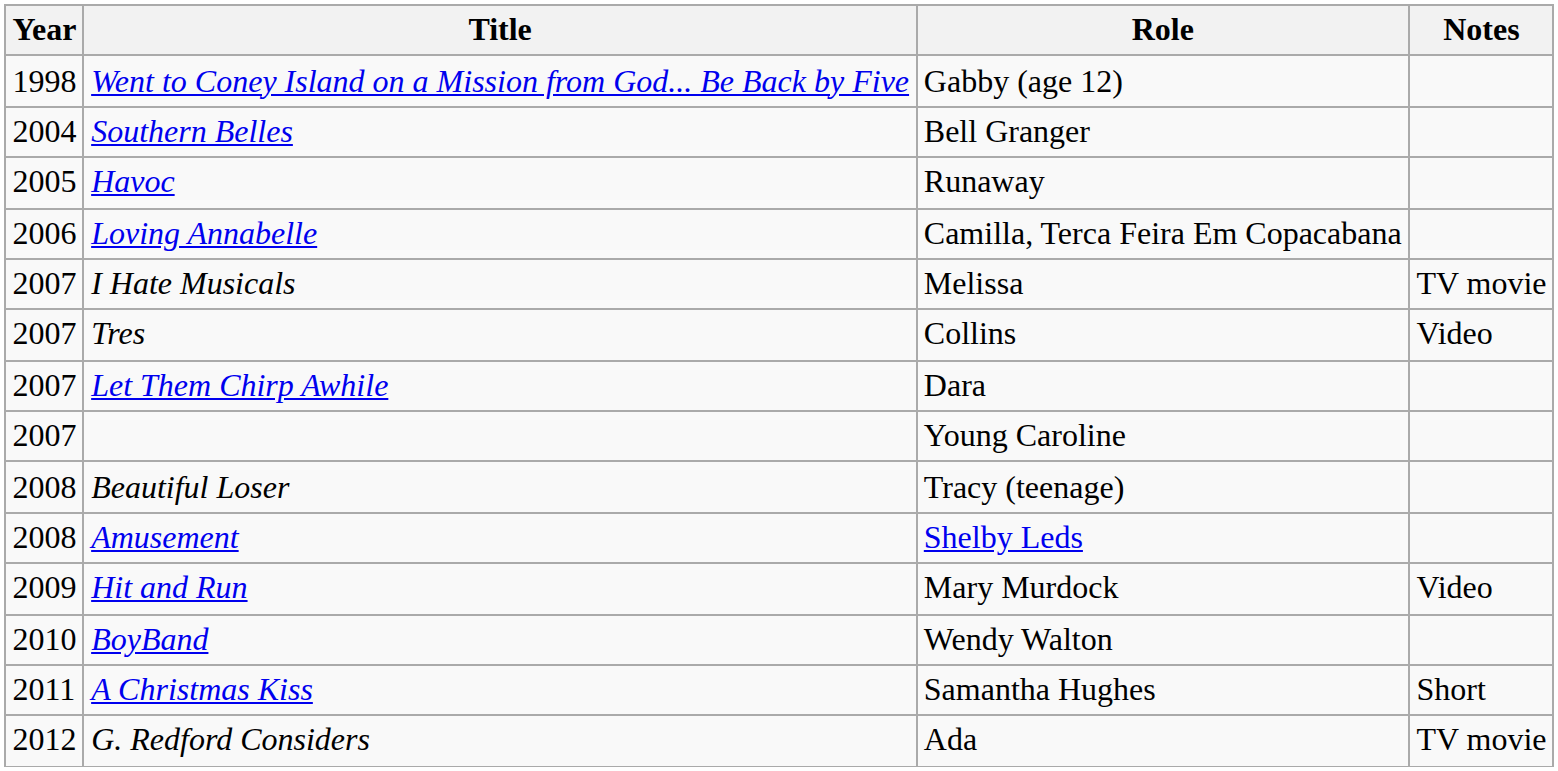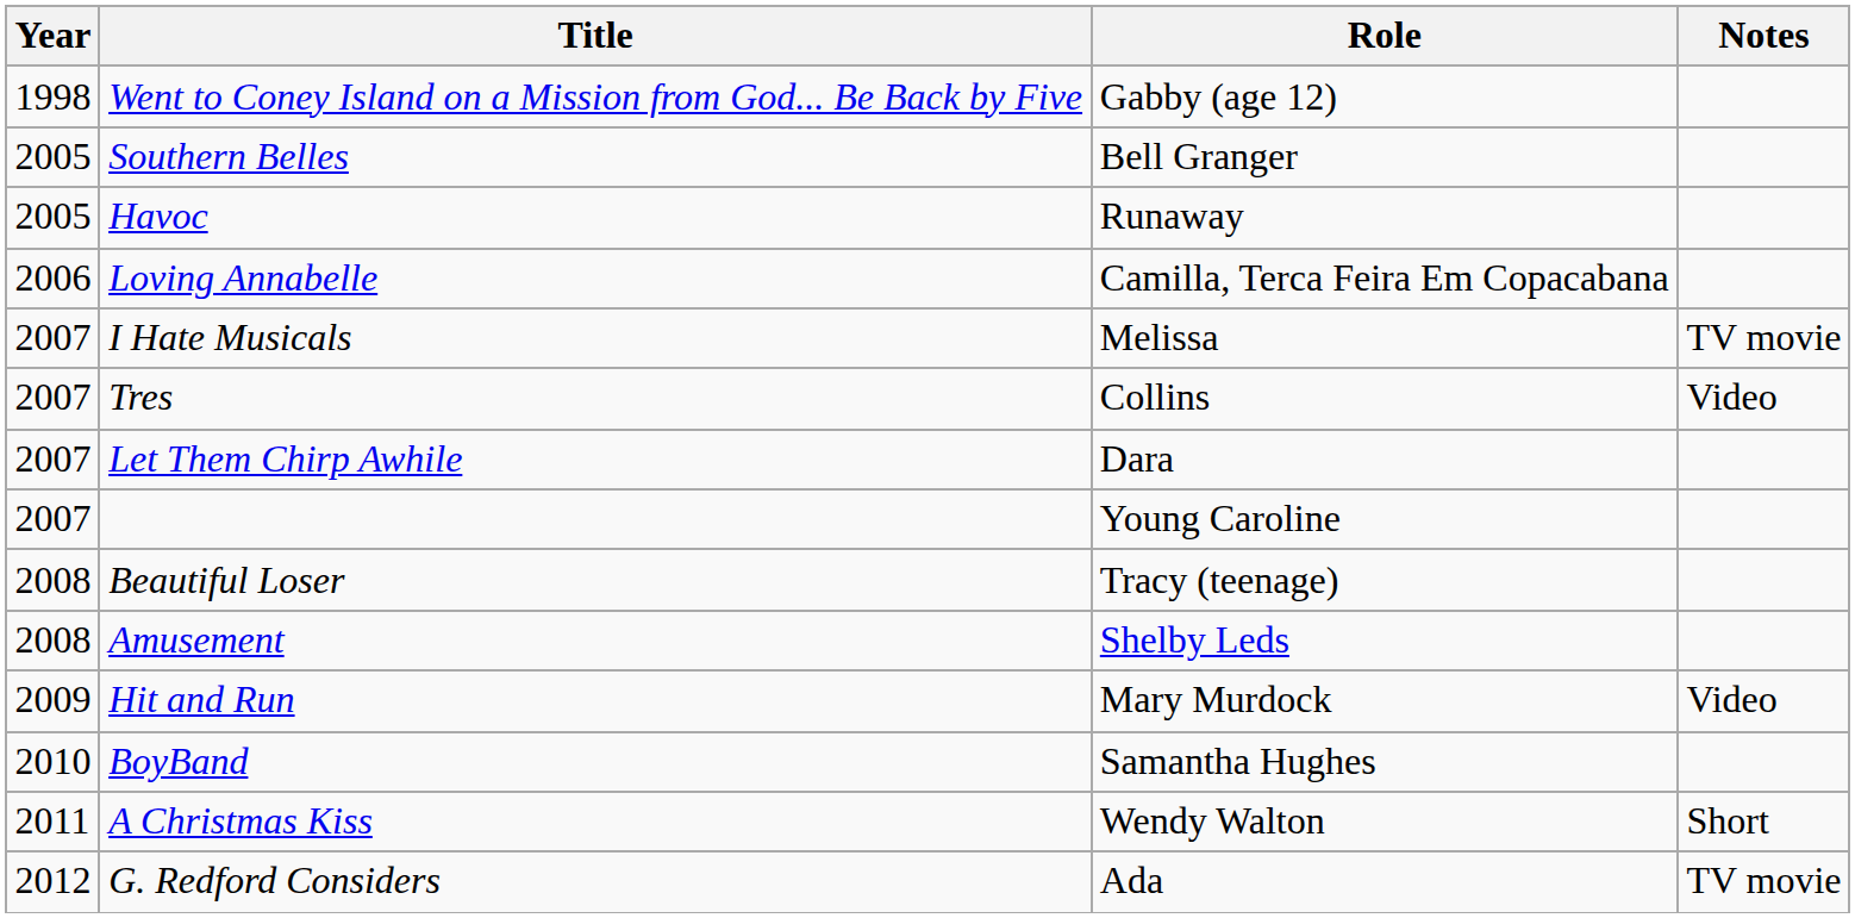Southern Belles | Year: 2004 -> 2005
BoyBand | Role: Wendy Walton -> Samantha Hughes
A Christmas Kiss | Role: Samantha Hughes -> Wendy Walton
